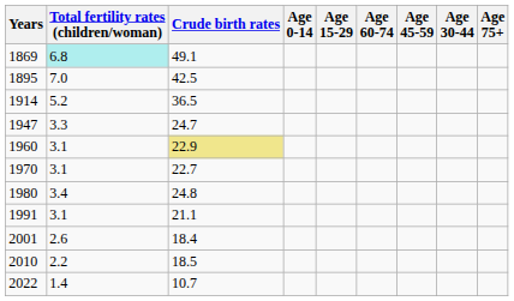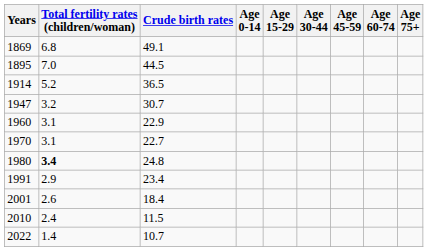columns swapped: Age 30-44 <-> Age 60-74
1869 | Total fertility rates (children/woman): paleturquoise background -> no background
1895 | Crude birth rates: 42.5 -> 44.5
1947 | Total fertility rates (children/woman): 3.3 -> 3.2
1947 | Crude birth rates: 24.7 -> 30.7
1960 | Crude birth rates: khaki background -> no background
1980 | Total fertility rates (children/woman): normal -> bold
1991 | Total fertility rates (children/woman): 3.1 -> 2.9
1991 | Crude birth rates: 21.1 -> 23.4
2010 | Total fertility rates (children/woman): 2.2 -> 2.4
2010 | Crude birth rates: 18.5 -> 11.5
